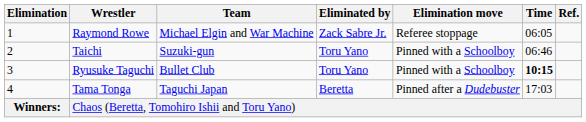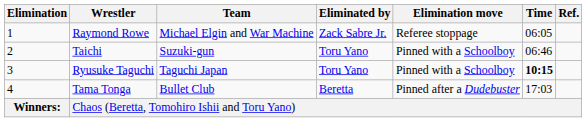Ryusuke Taguchi | Team: Bullet Club -> Taguchi Japan
Tama Tonga | Team: Taguchi Japan -> Bullet Club
